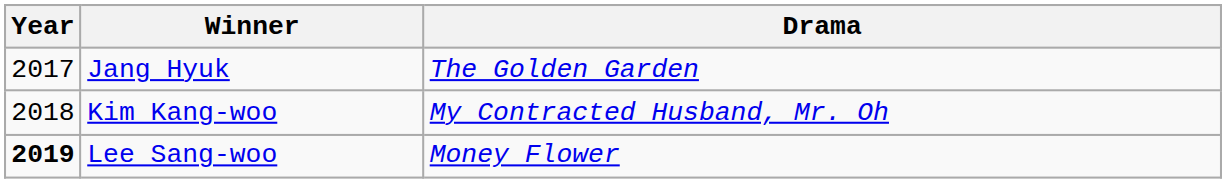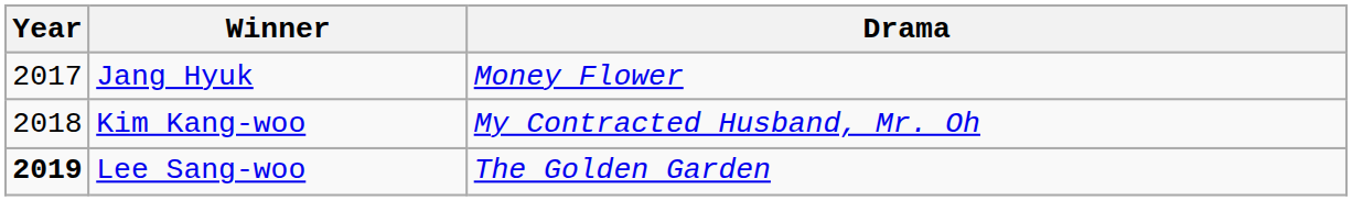Jang Hyuk | Drama: The Golden Garden -> Money Flower
Lee Sang-woo | Drama: Money Flower -> The Golden Garden
